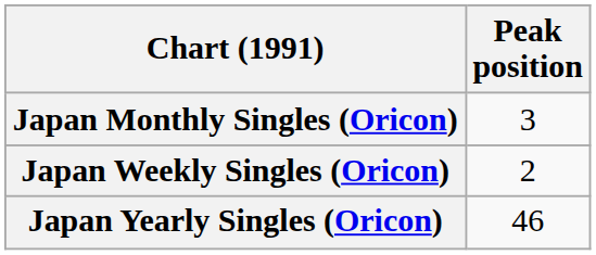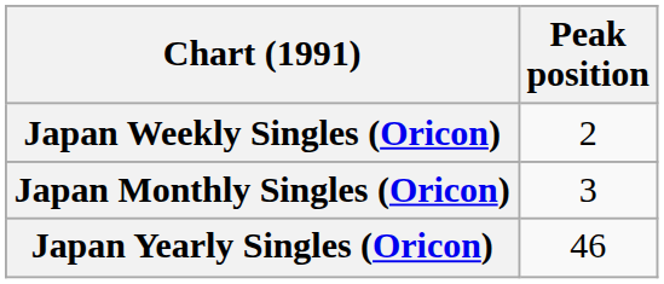rows swapped: Japan Weekly Singles (Oricon) <-> Japan Monthly Singles (Oricon)
